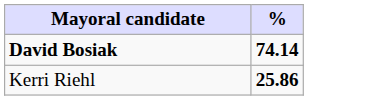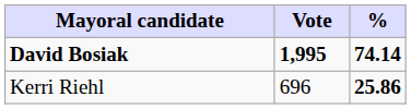+ column: Vote | 1,995 | 696
